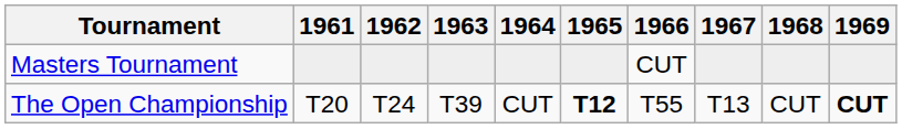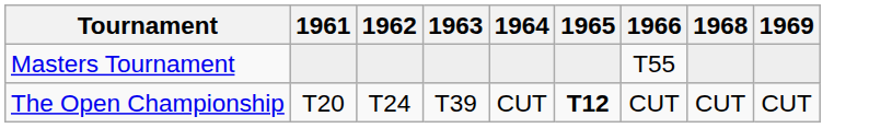- column: 1967 | T13
Masters Tournament | 1966: CUT -> T55
The Open Championship | 1966: T55 -> CUT
The Open Championship | 1969: bold -> normal
